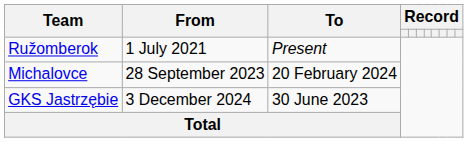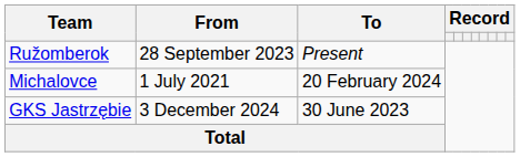Ružomberok | From: 1 July 2021 -> 28 September 2023
Michalovce | From: 28 September 2023 -> 1 July 2021
